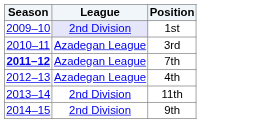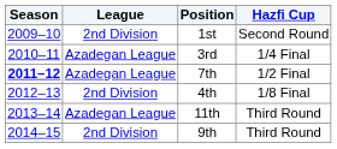+ column: Hazfi Cup | Second Round | 1/4 Final | 1/2 Final | 1/8 Final | Third Round | Third Round
1st | League: lavender background -> no background
4th | League: Azadegan League -> 2nd Division
11th | League: 2nd Division -> Azadegan League
